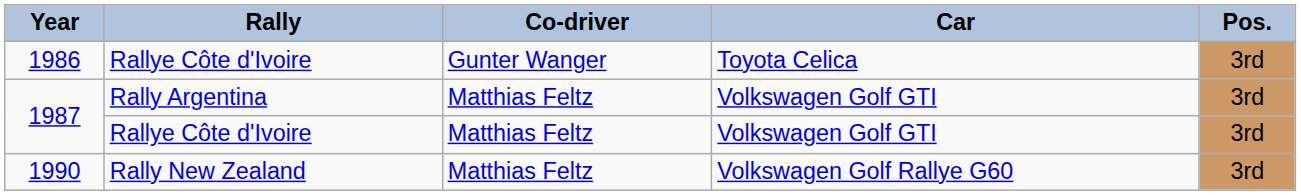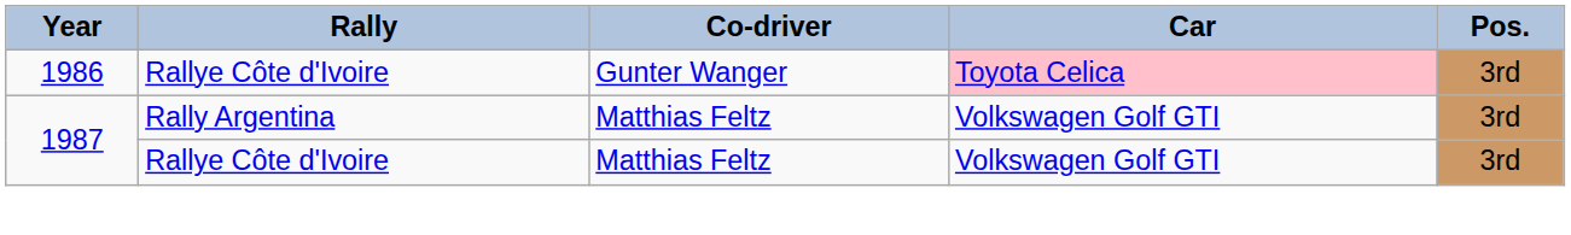1986 | Car: no background -> pink background
- row: 1990 | Rally New Zealand | Matthias Feltz | Volkswagen Golf Rallye G60 | 3rd
